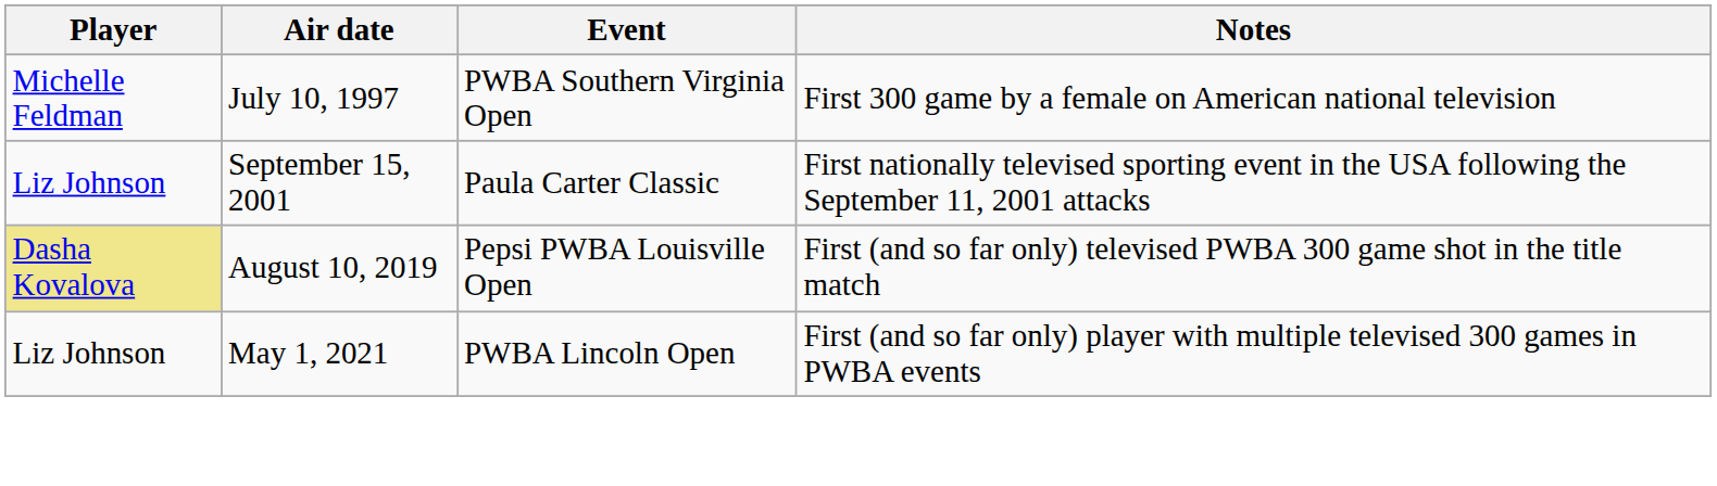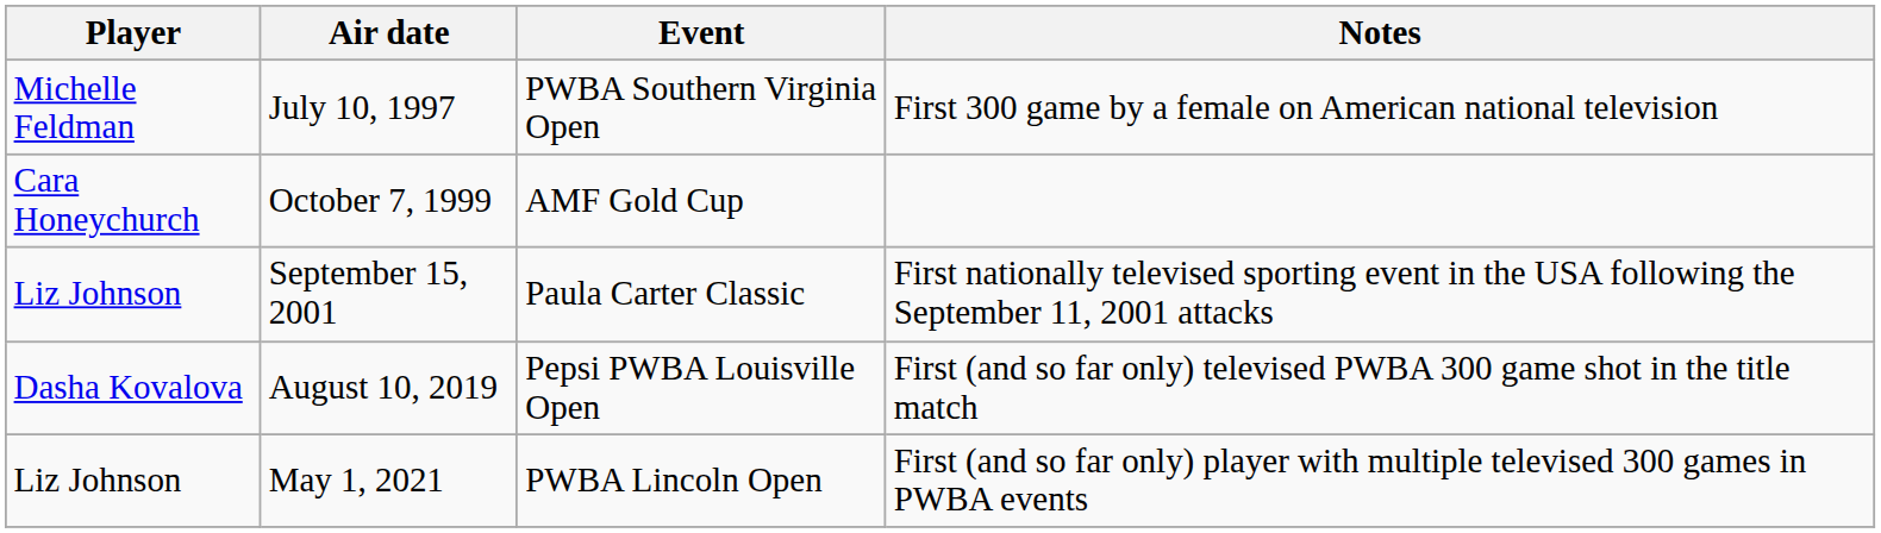+ row: Cara Honeychurch | October 7, 1999 | AMF Gold Cup
August 10, 2019 | Player: khaki background -> no background
